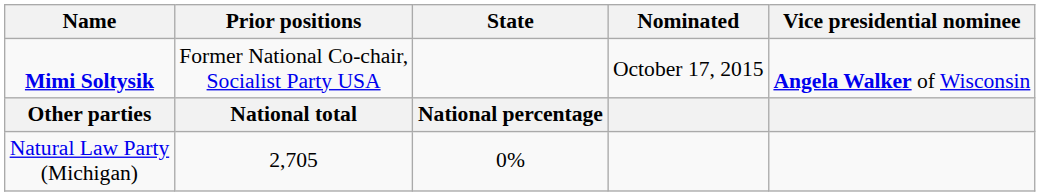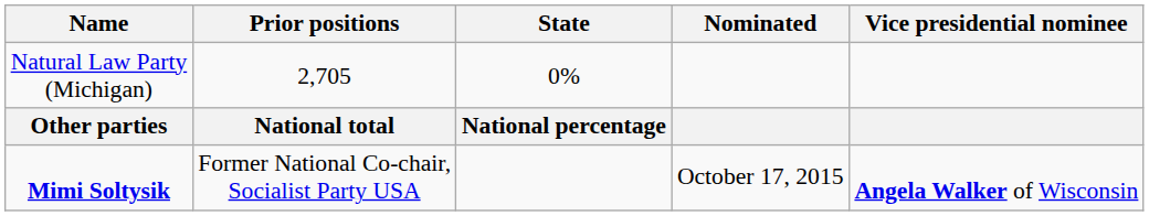rows swapped: Mimi Soltysik <-> Natural Law Party (Michigan)
